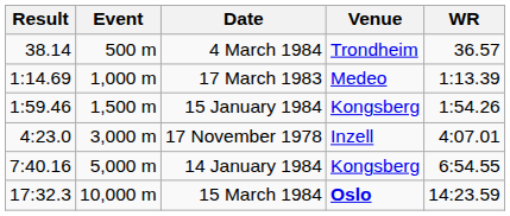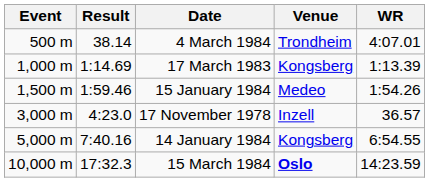columns swapped: Event <-> Result
4 March 1984 | WR: 36.57 -> 4:07.01
17 March 1983 | Venue: Medeo -> Kongsberg
15 January 1984 | Venue: Kongsberg -> Medeo
17 November 1978 | WR: 4:07.01 -> 36.57
